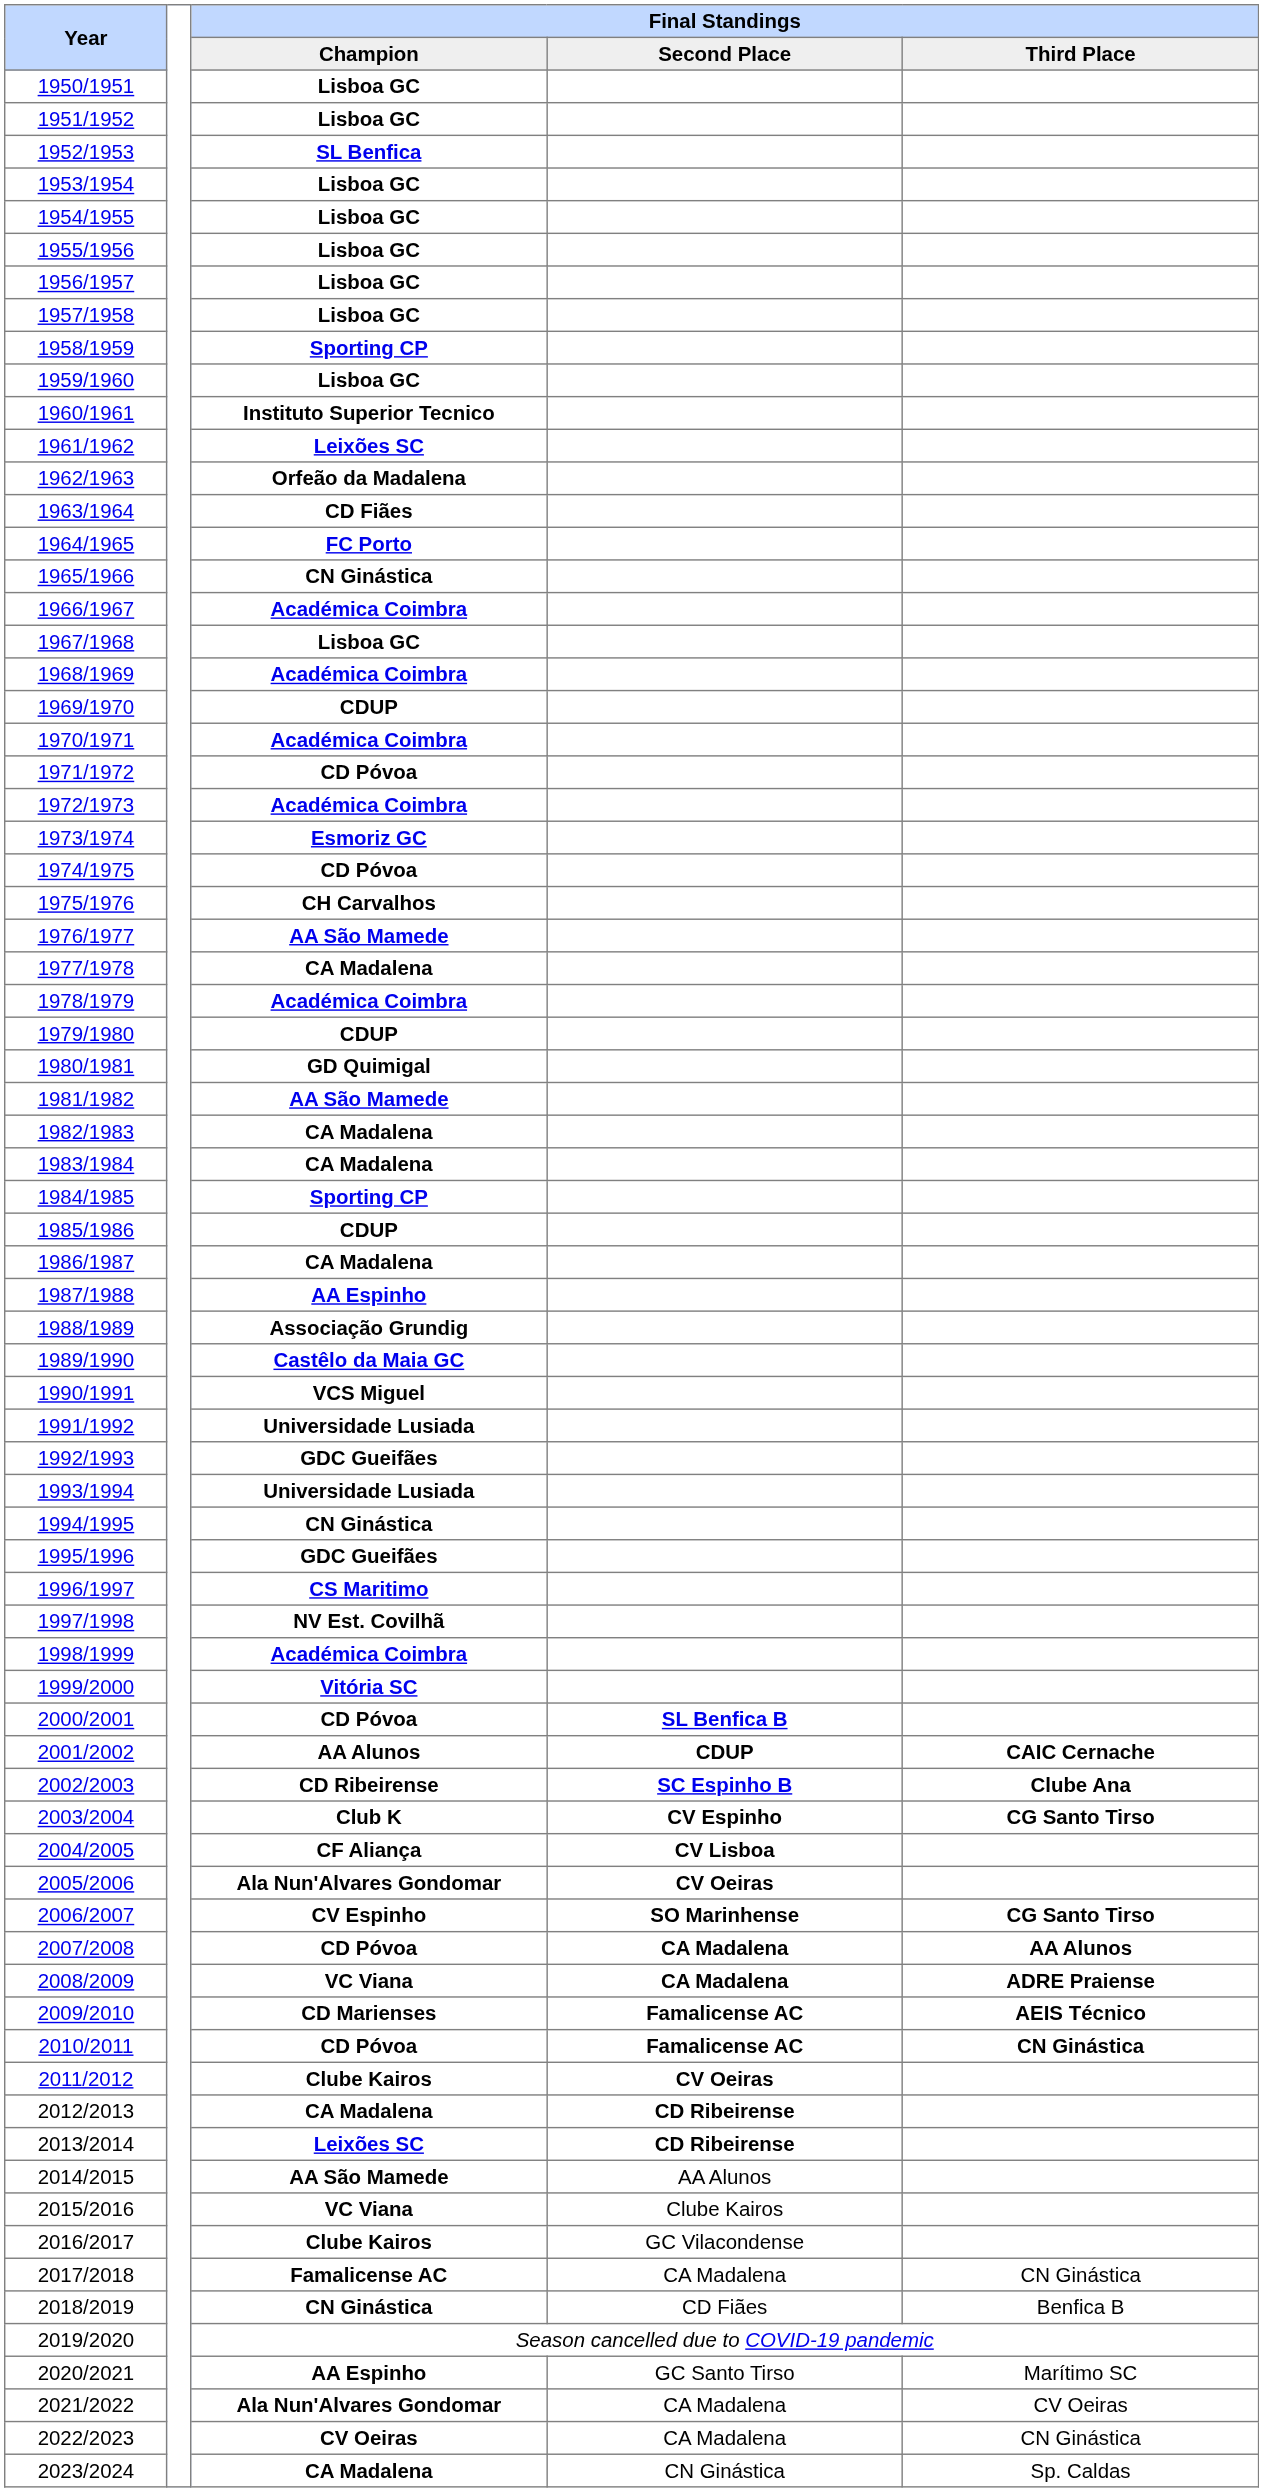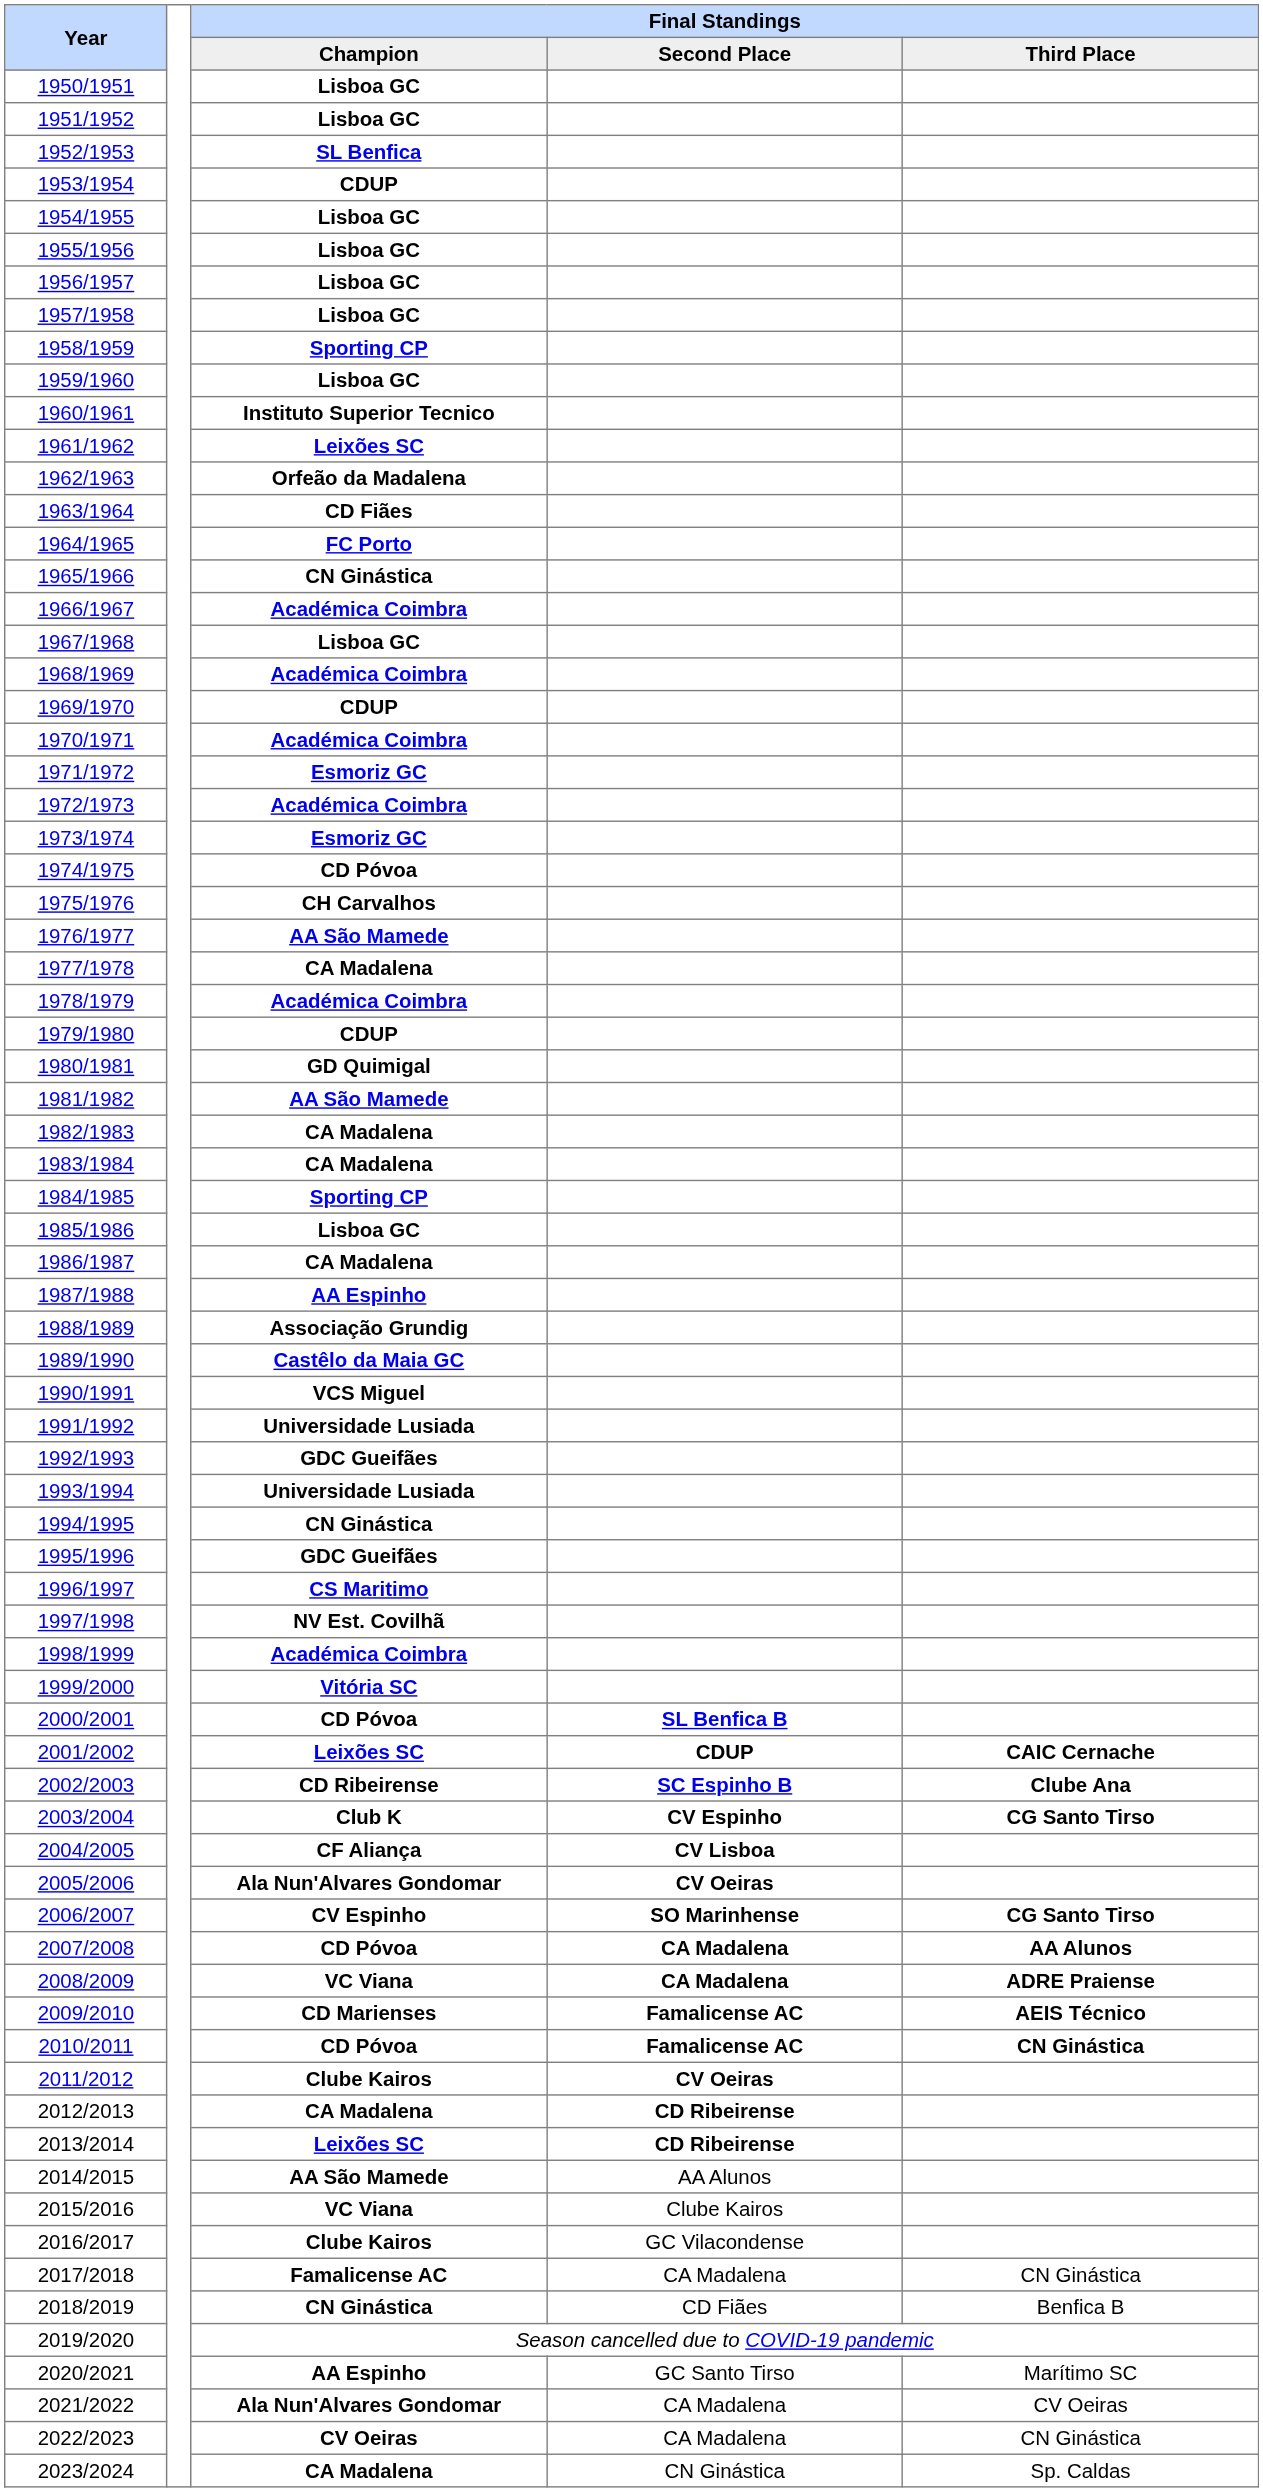1953/1954 | Final Standings / Champion: Lisboa GC -> CDUP
1971/1972 | Final Standings / Champion: CD Póvoa -> Esmoriz GC
1985/1986 | Final Standings / Champion: CDUP -> Lisboa GC
2001/2002 | Final Standings / Champion: AA Alunos -> Leixões SC
